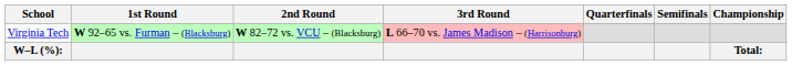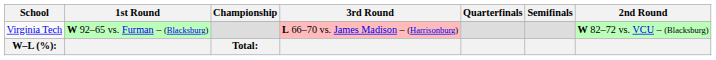columns swapped: 2nd Round <-> Championship
